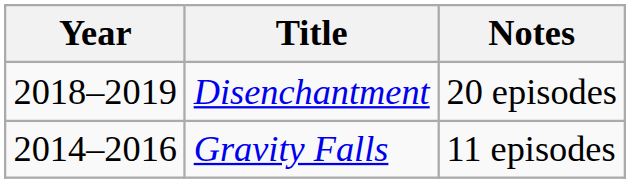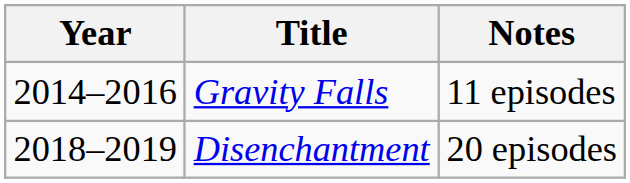rows swapped: Gravity Falls <-> Disenchantment
